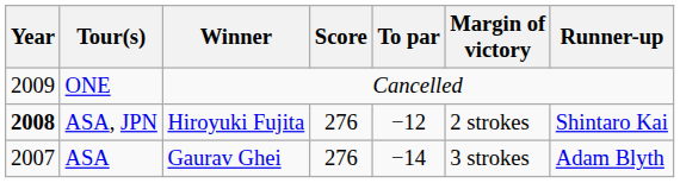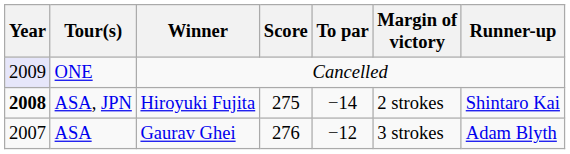ONE | Year: no background -> lavender background
ASA, JPN | Score: 276 -> 275
ASA, JPN | To par: −12 -> −14
ASA | To par: −14 -> −12
